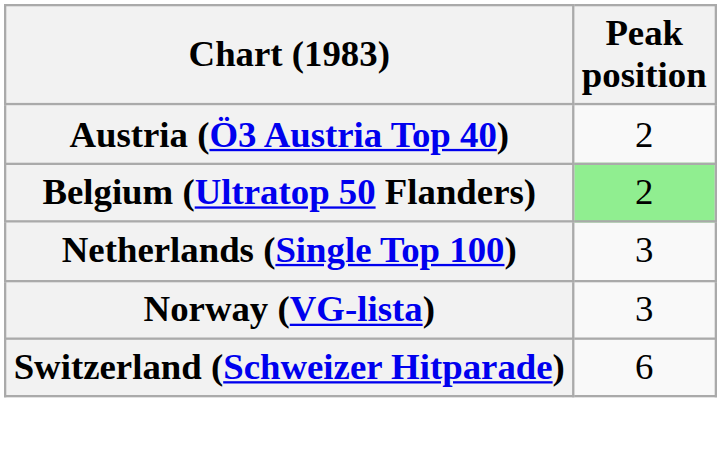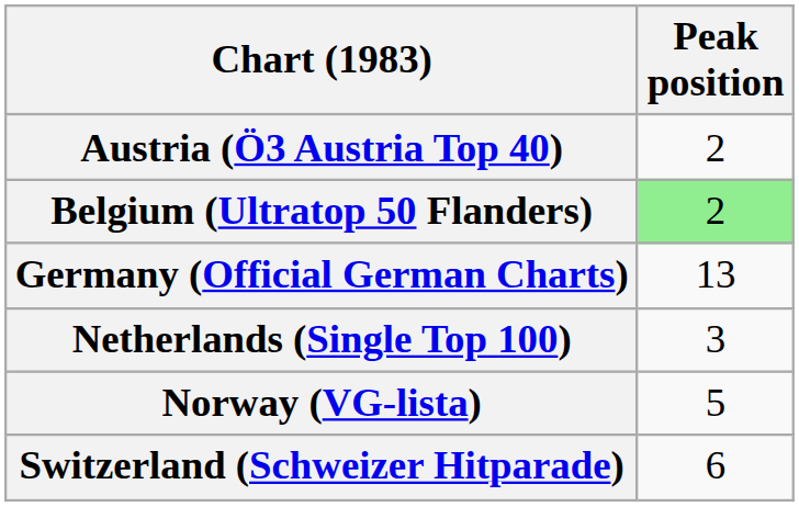+ row: Germany (Official German Charts) | 13
Norway (VG-lista) | Peak position: 3 -> 5
